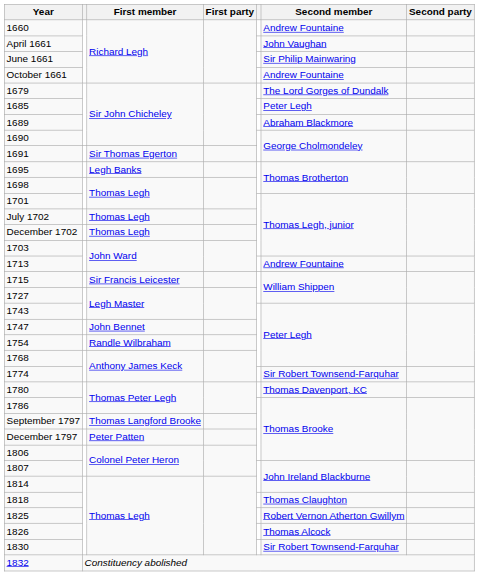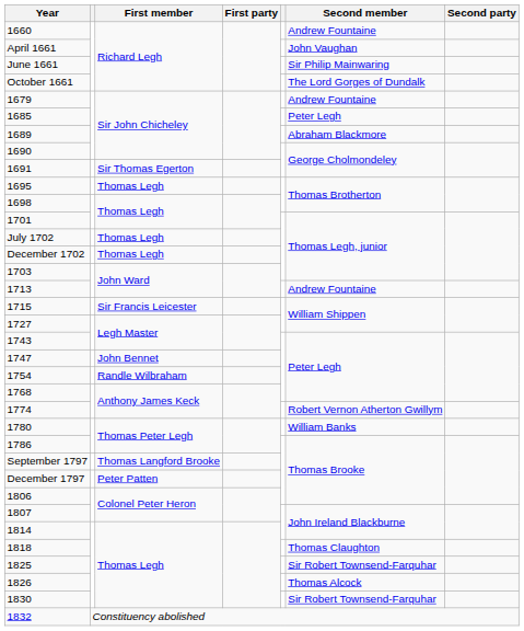October 1661 | Second member: Andrew Fountaine -> The Lord Gorges of Dundalk
1679 | Second member: The Lord Gorges of Dundalk -> Andrew Fountaine
1695 | First member: Legh Banks -> Thomas Legh
1774 | Second member: Sir Robert Townsend-Farquhar -> Robert Vernon Atherton Gwillym
1780 | Second member: Thomas Davenport, KC -> William Banks
1825 | Second member: Robert Vernon Atherton Gwillym -> Sir Robert Townsend-Farquhar
